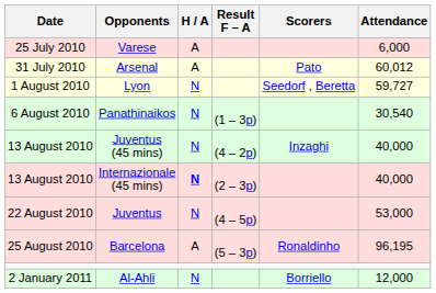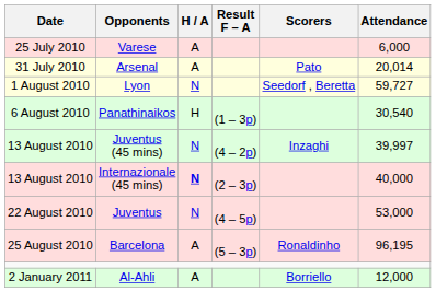Arsenal | Attendance: 60,012 -> 20,014
Panathinaikos | H / A: N -> H
Juventus (45 mins) | Attendance: 40,000 -> 39,997
Al-Ahli | H / A: N -> A
